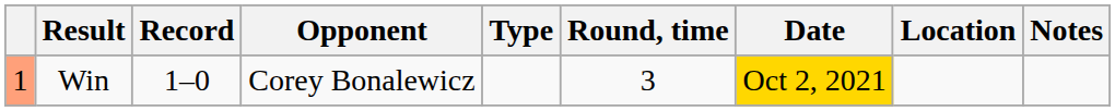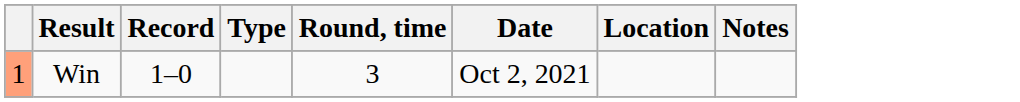- column: Opponent | Corey Bonalewicz
Win | Date: gold background -> no background
